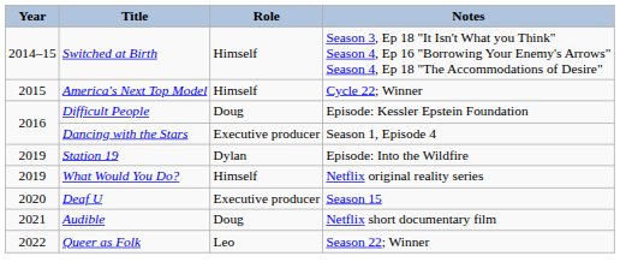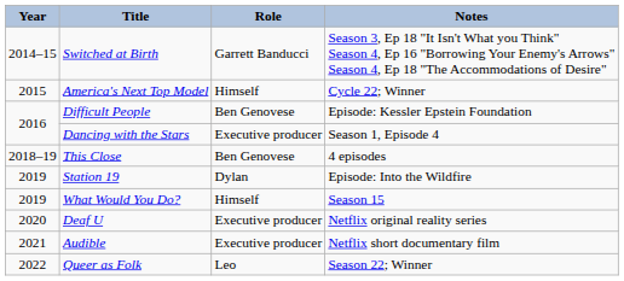Switched at Birth | Role: Himself -> Garrett Banducci
Difficult People | Role: Doug -> Ben Genovese
+ row: 2018–19 | This Close | Ben Genovese | 4 episodes
What Would You Do? | Notes: Netflix original reality series -> Season 15
Deaf U | Notes: Season 15 -> Netflix original reality series
Audible | Role: Doug -> Executive producer
